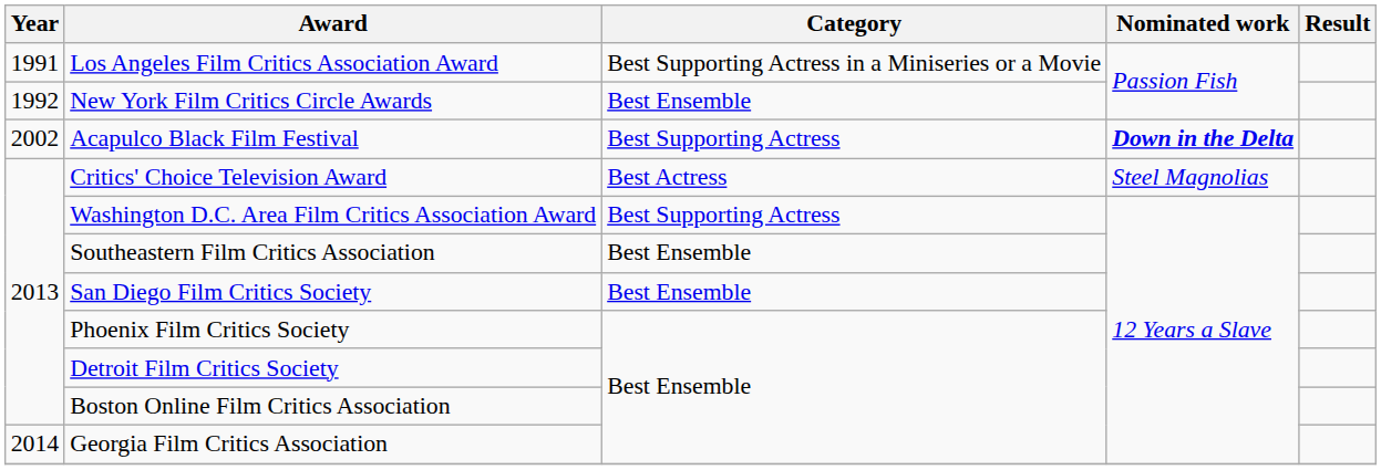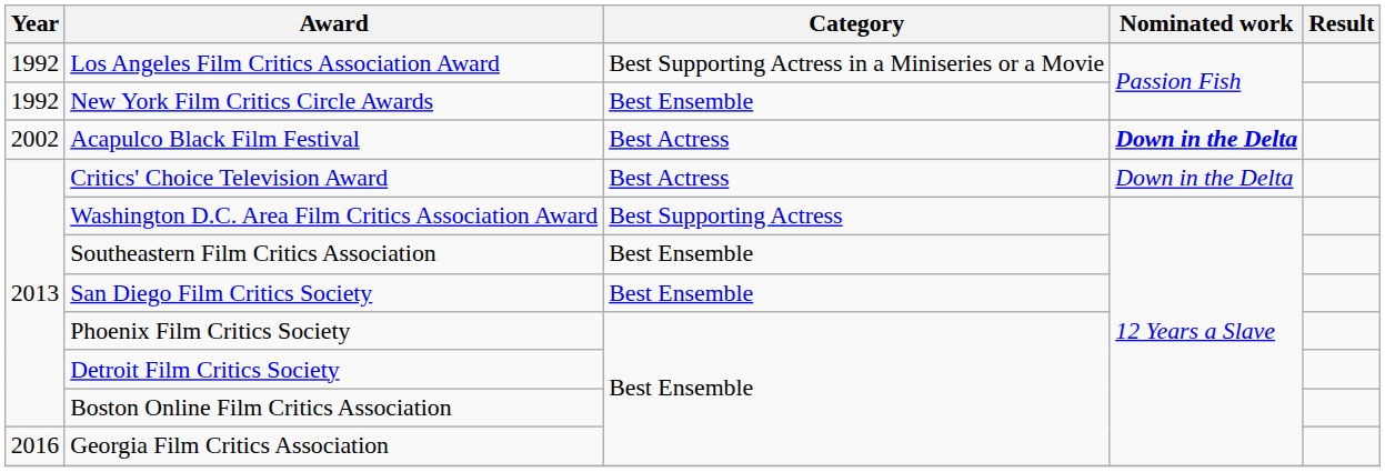Los Angeles Film Critics Association Award | Year: 1991 -> 1992
Acapulco Black Film Festival | Category: Best Supporting Actress -> Best Actress
Critics' Choice Television Award | Nominated work: Steel Magnolias -> Down in the Delta
Georgia Film Critics Association | Year: 2014 -> 2016
